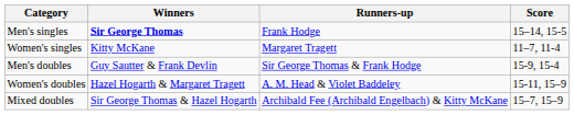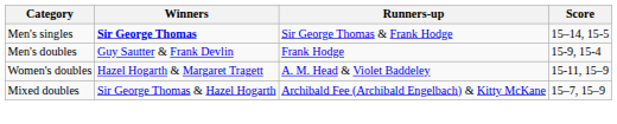Men's singles | Runners-up: Frank Hodge -> Sir George Thomas & Frank Hodge
- row: Women's singles | Kitty McKane | Margaret Tragett | 11–7, 11-4
Men's doubles | Runners-up: Sir George Thomas & Frank Hodge -> Frank Hodge
